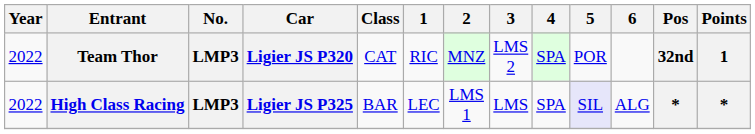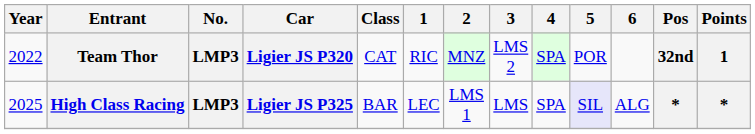High Class Racing | Year: 2022 -> 2025
